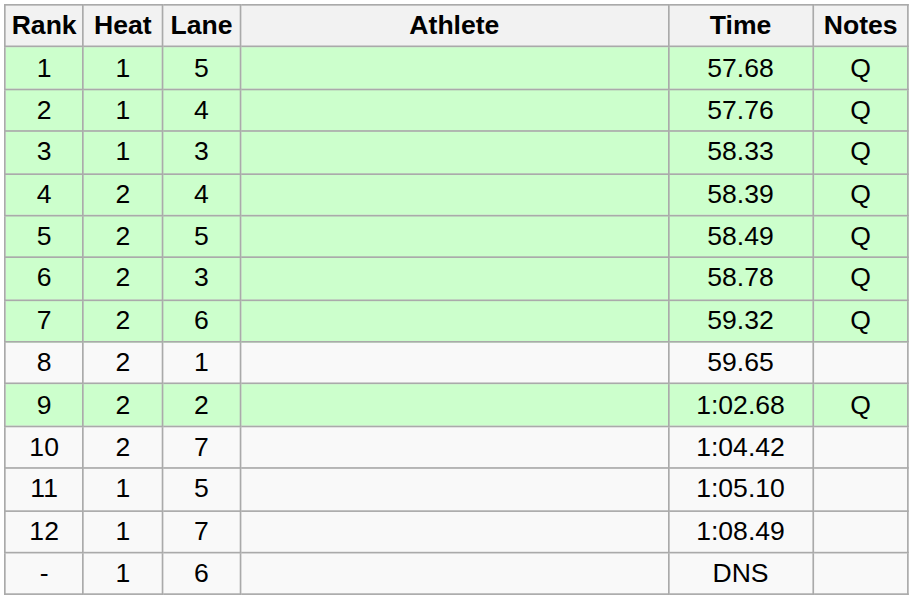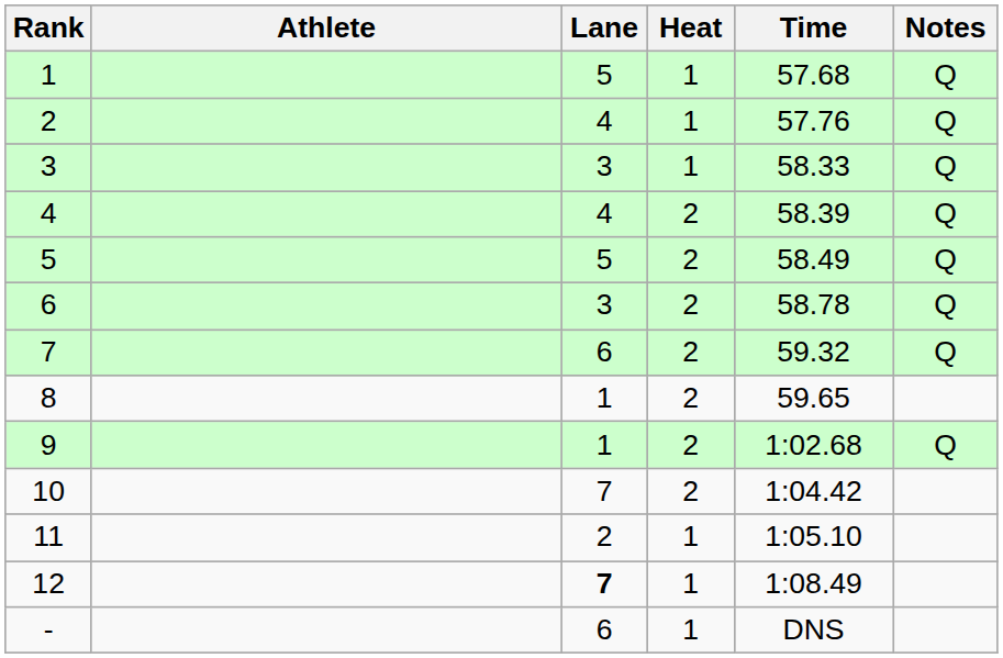columns swapped: Heat <-> Athlete
9 | Lane: 2 -> 1
11 | Lane: 5 -> 2
12 | Lane: normal -> bold
